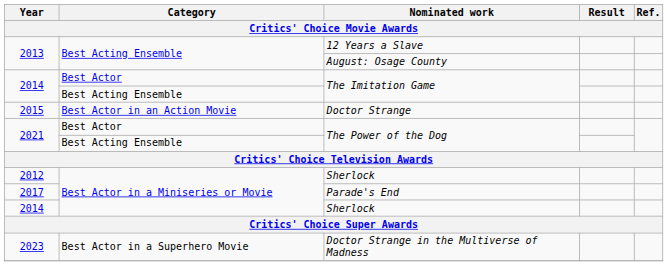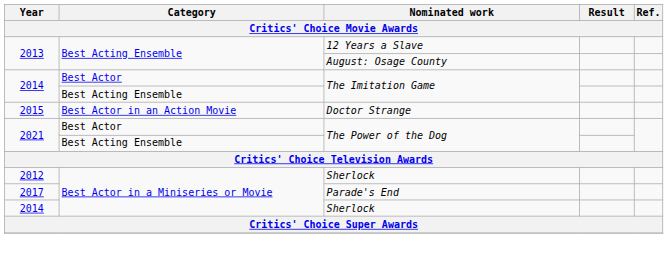- row: 2023 | Best Actor in a Superhero Movie | Doctor Strange in the Multiverse of Madness
